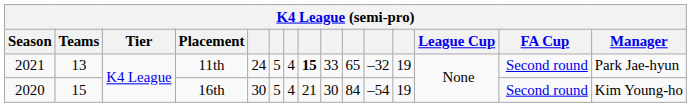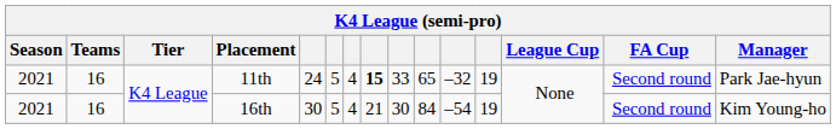11th | Teams: 13 -> 16
16th | Season: 2020 -> 2021
16th | Teams: 15 -> 16
